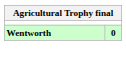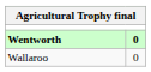+ row: Wallaroo | 0
